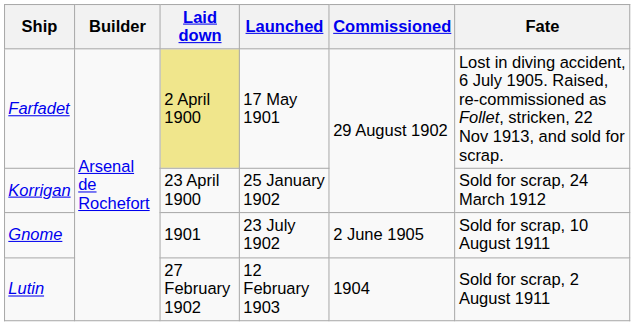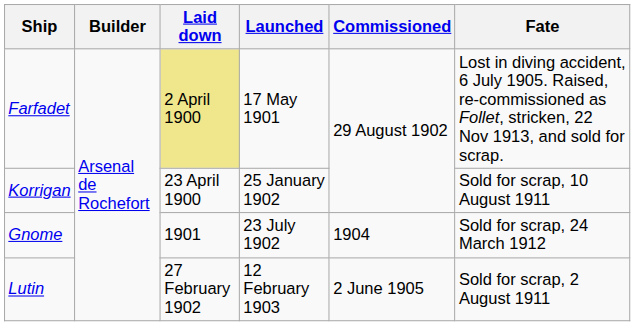Korrigan | Fate: Sold for scrap, 24 March 1912 -> Sold for scrap, 10 August 1911
Gnome | Commissioned: 2 June 1905 -> 1904
Gnome | Fate: Sold for scrap, 10 August 1911 -> Sold for scrap, 24 March 1912
Lutin | Commissioned: 1904 -> 2 June 1905
